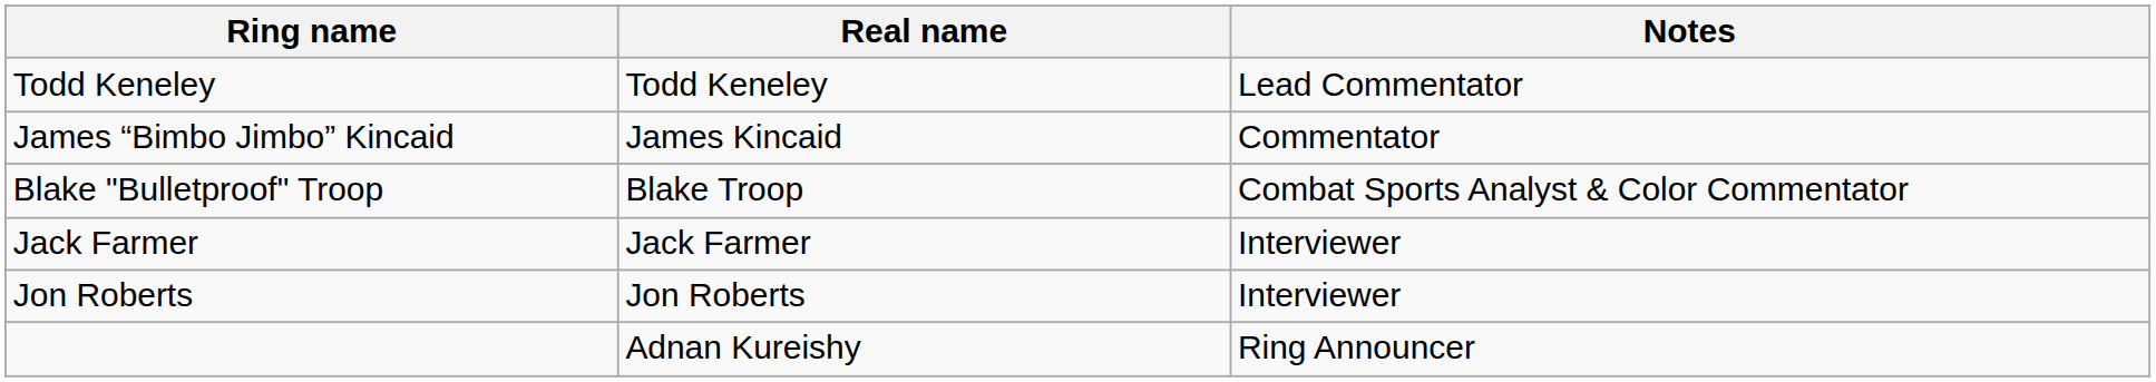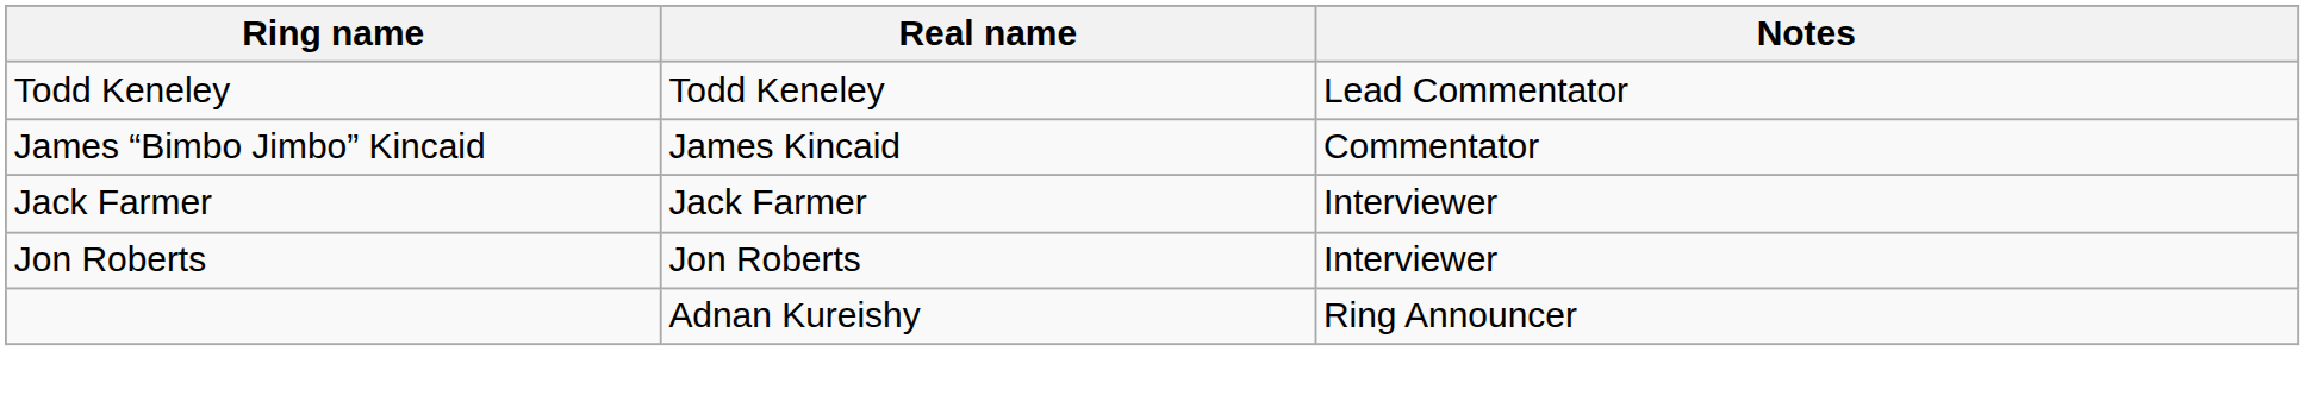- row: Blake "Bulletproof" Troop | Blake Troop | Combat Sports Analyst & Color Commentator
